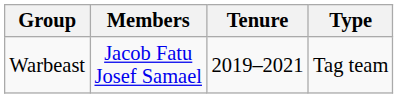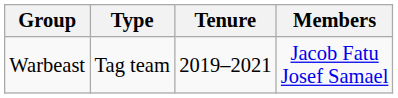columns swapped: Members <-> Type
